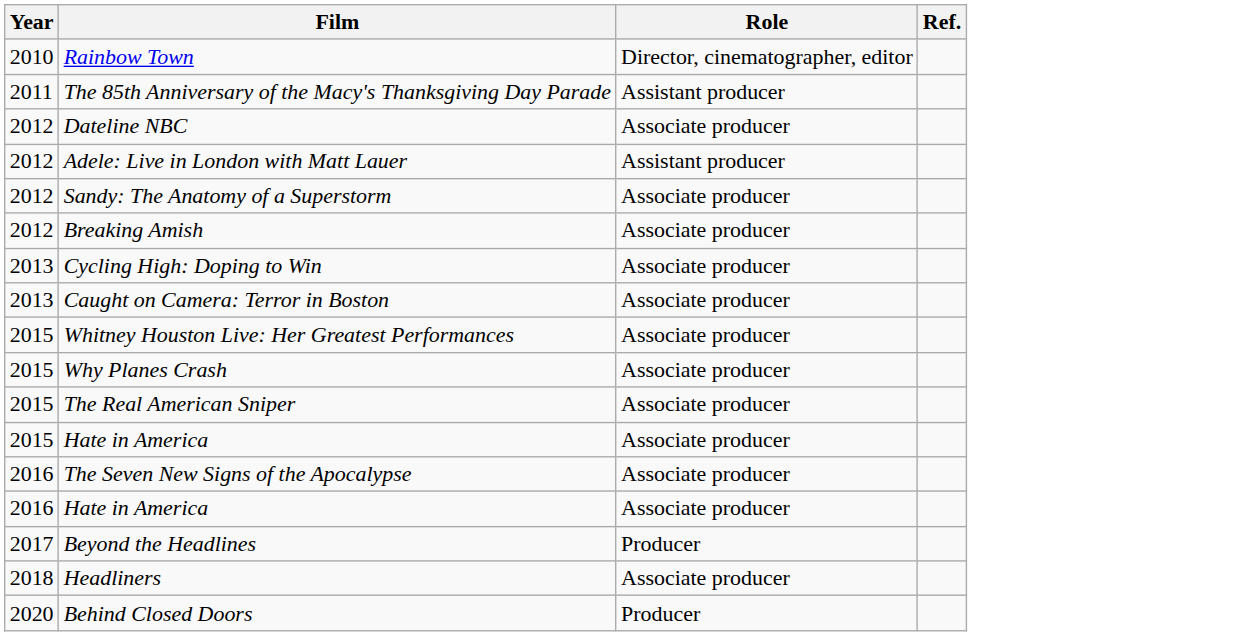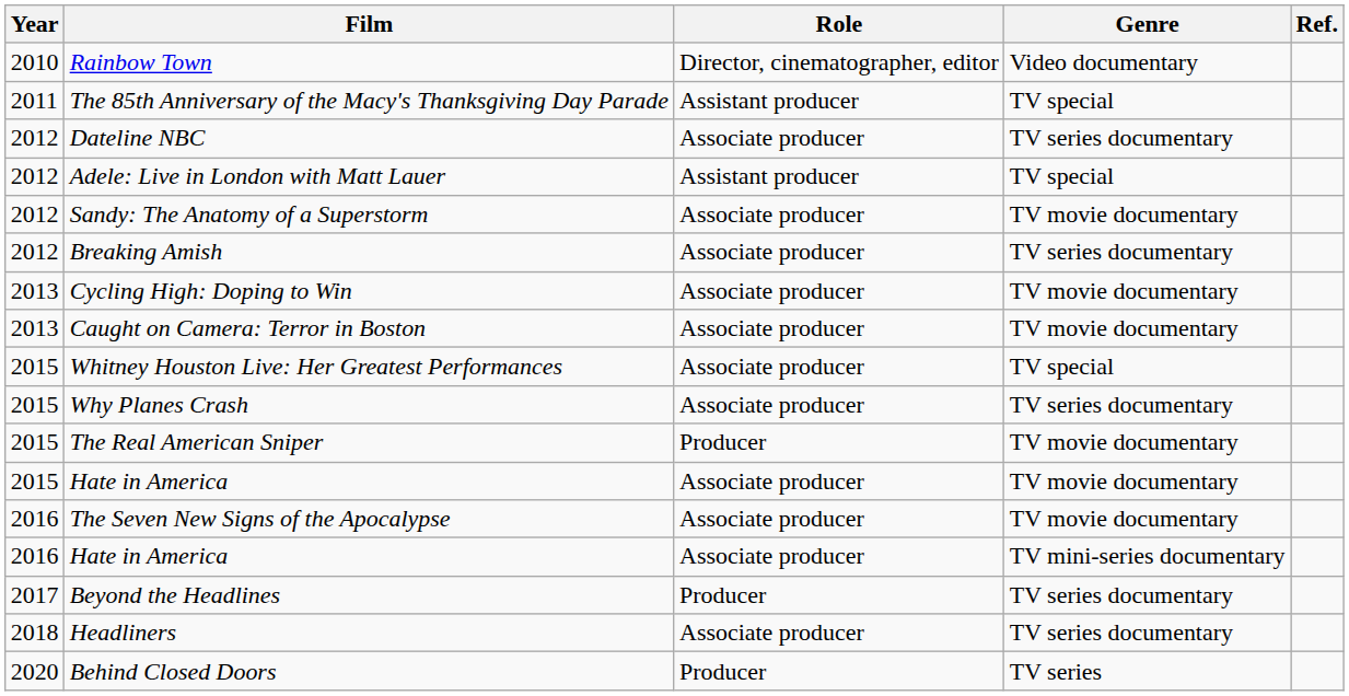+ column: Genre | Video documentary | TV special | TV series documentary | TV special | TV movie documentary | TV series documentary | TV movie documentary | TV movie documentary | TV special | TV series documentary | TV movie documentary | TV movie documentary | TV movie documentary | TV mini-series documentary | TV series documentary | TV series documentary | TV series
The Real American Sniper | Role: Associate producer -> Producer
